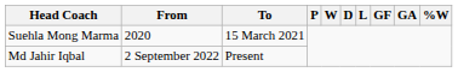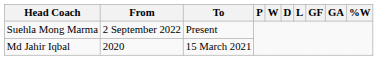Suehla Mong Marma | From: 2020 -> 2 September 2022
Suehla Mong Marma | To: 15 March 2021 -> Present
Md Jahir Iqbal | From: 2 September 2022 -> 2020
Md Jahir Iqbal | To: Present -> 15 March 2021
